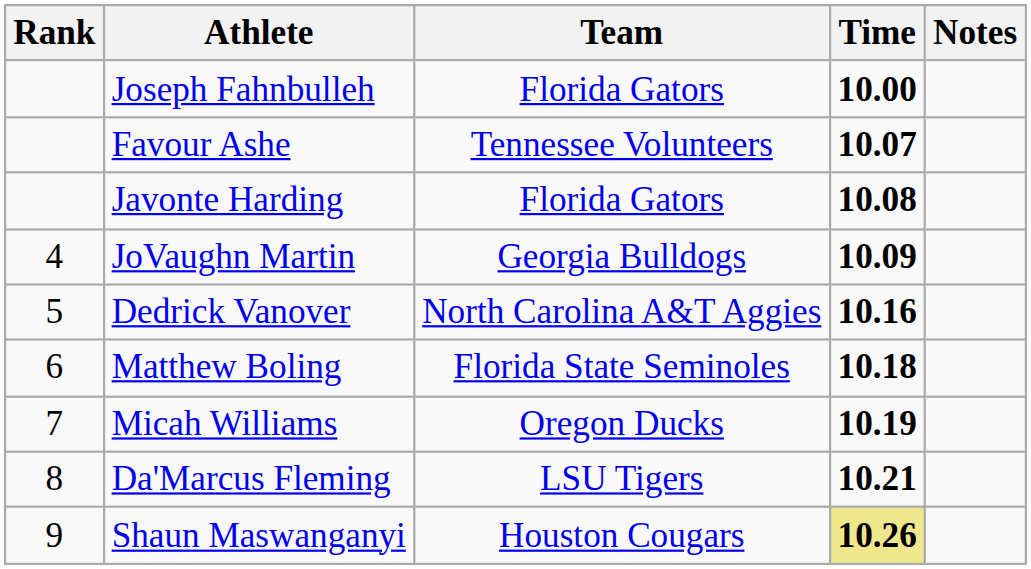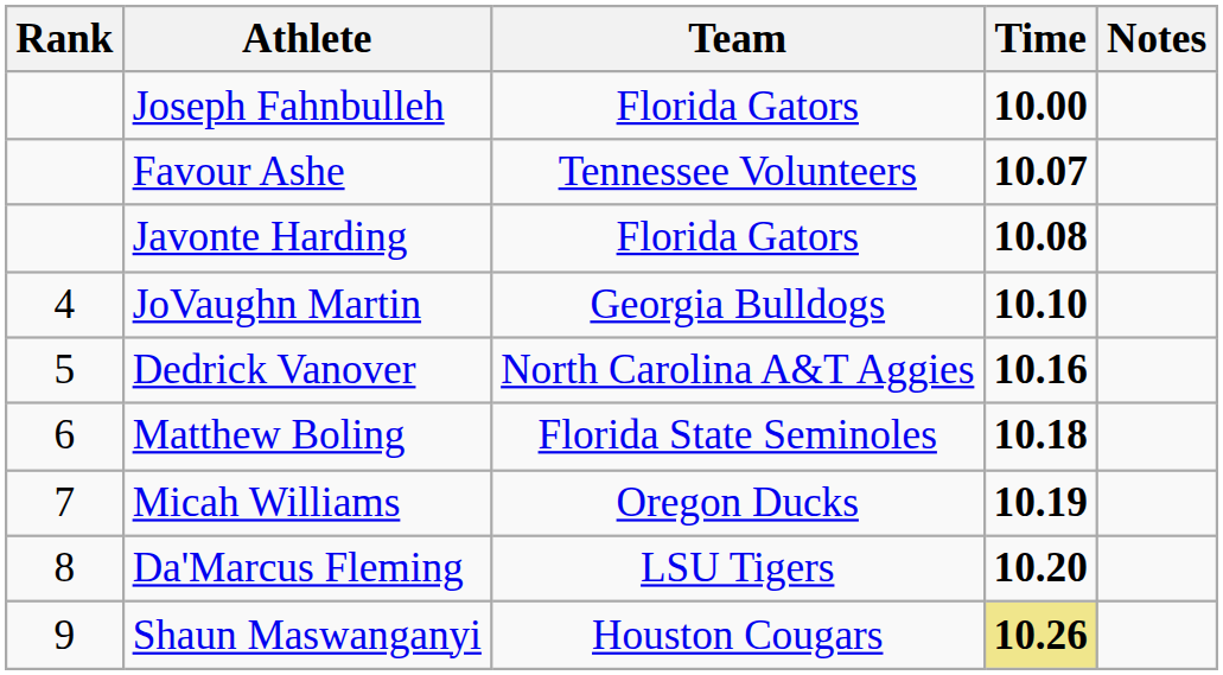JoVaughn Martin | Time: 10.09 -> 10.10
Da'Marcus Fleming | Time: 10.21 -> 10.20
